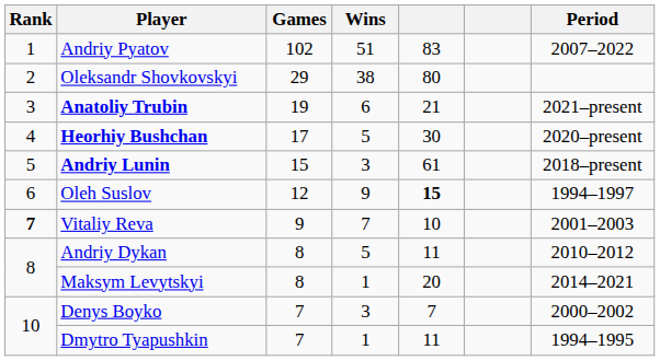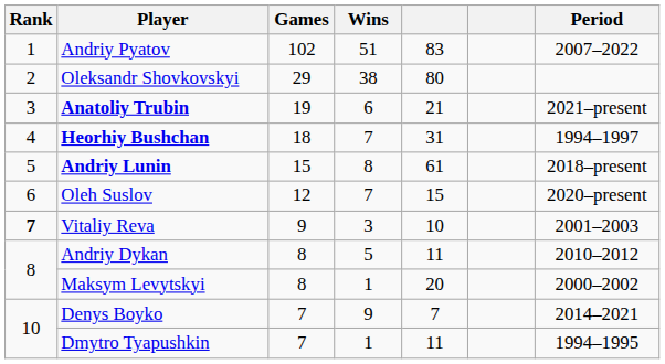Heorhiy Bushchan | Games: 17 -> 18
Heorhiy Bushchan | Wins: 5 -> 7
Heorhiy Bushchan | column 5: 30 -> 31
Heorhiy Bushchan | Period: 2020–present -> 1994–1997
Andriy Lunin | Wins: 3 -> 8
Oleh Suslov | Wins: 9 -> 7
Oleh Suslov | column 5: bold -> normal
Oleh Suslov | Period: 1994–1997 -> 2020–present
Vitaliy Reva | Wins: 7 -> 3
Maksym Levytskyi | Period: 2014–2021 -> 2000–2002
Denys Boyko | Wins: 3 -> 9
Denys Boyko | Period: 2000–2002 -> 2014–2021
